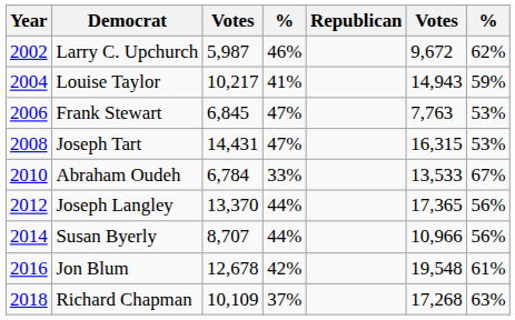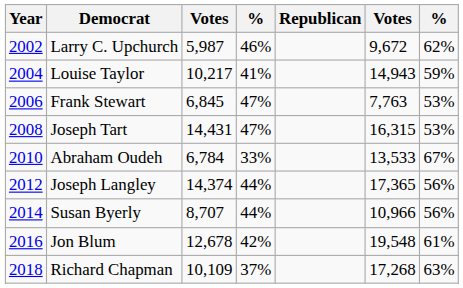Joseph Langley | column 3: 13,370 -> 14,374
